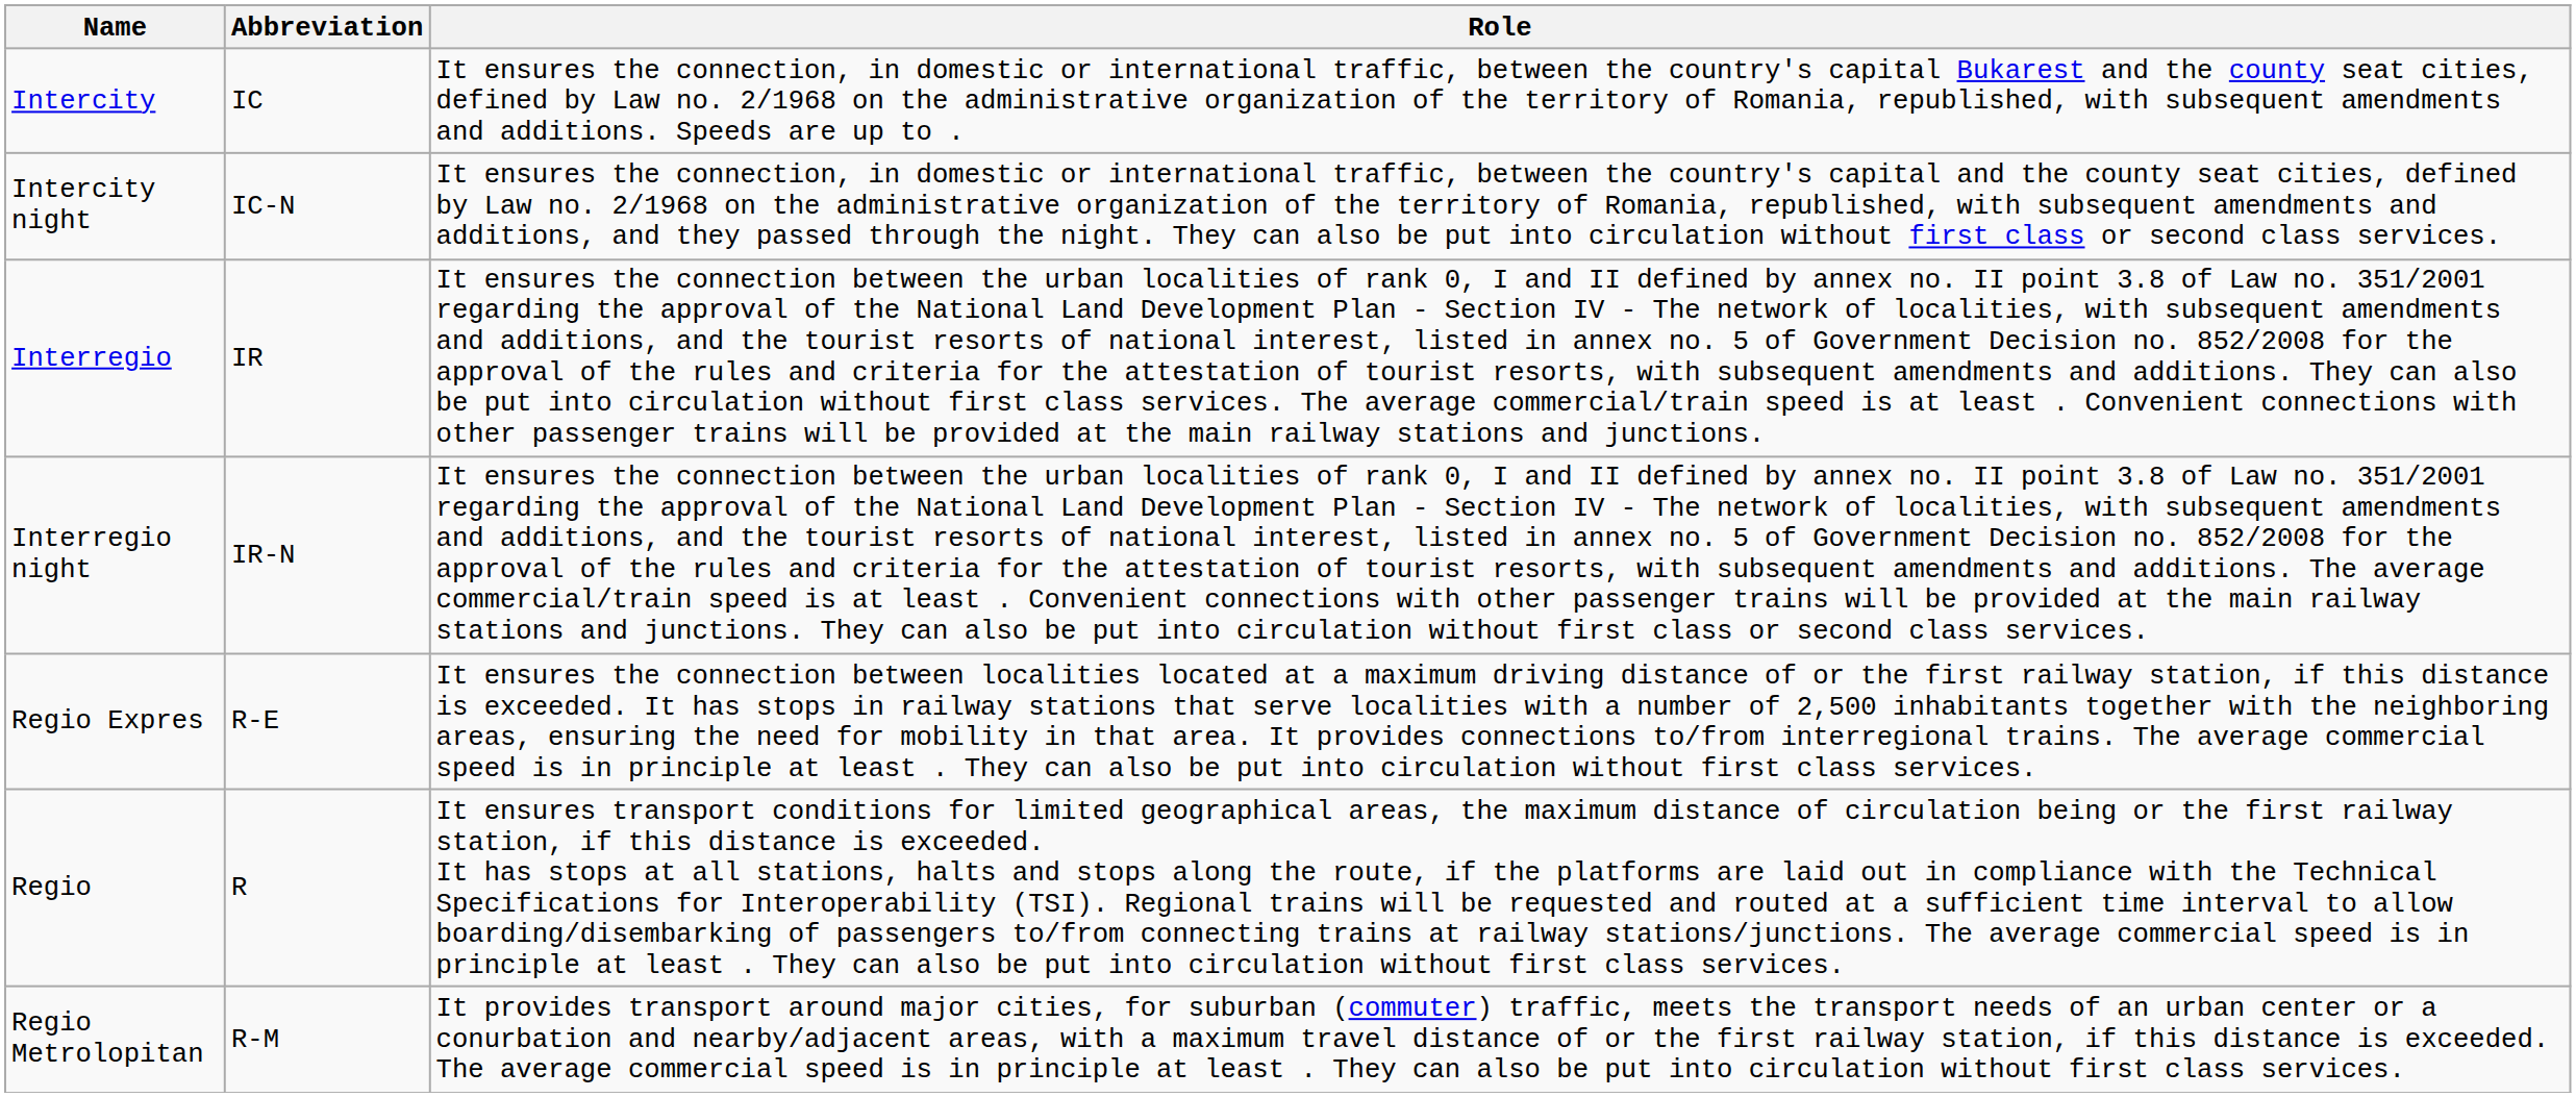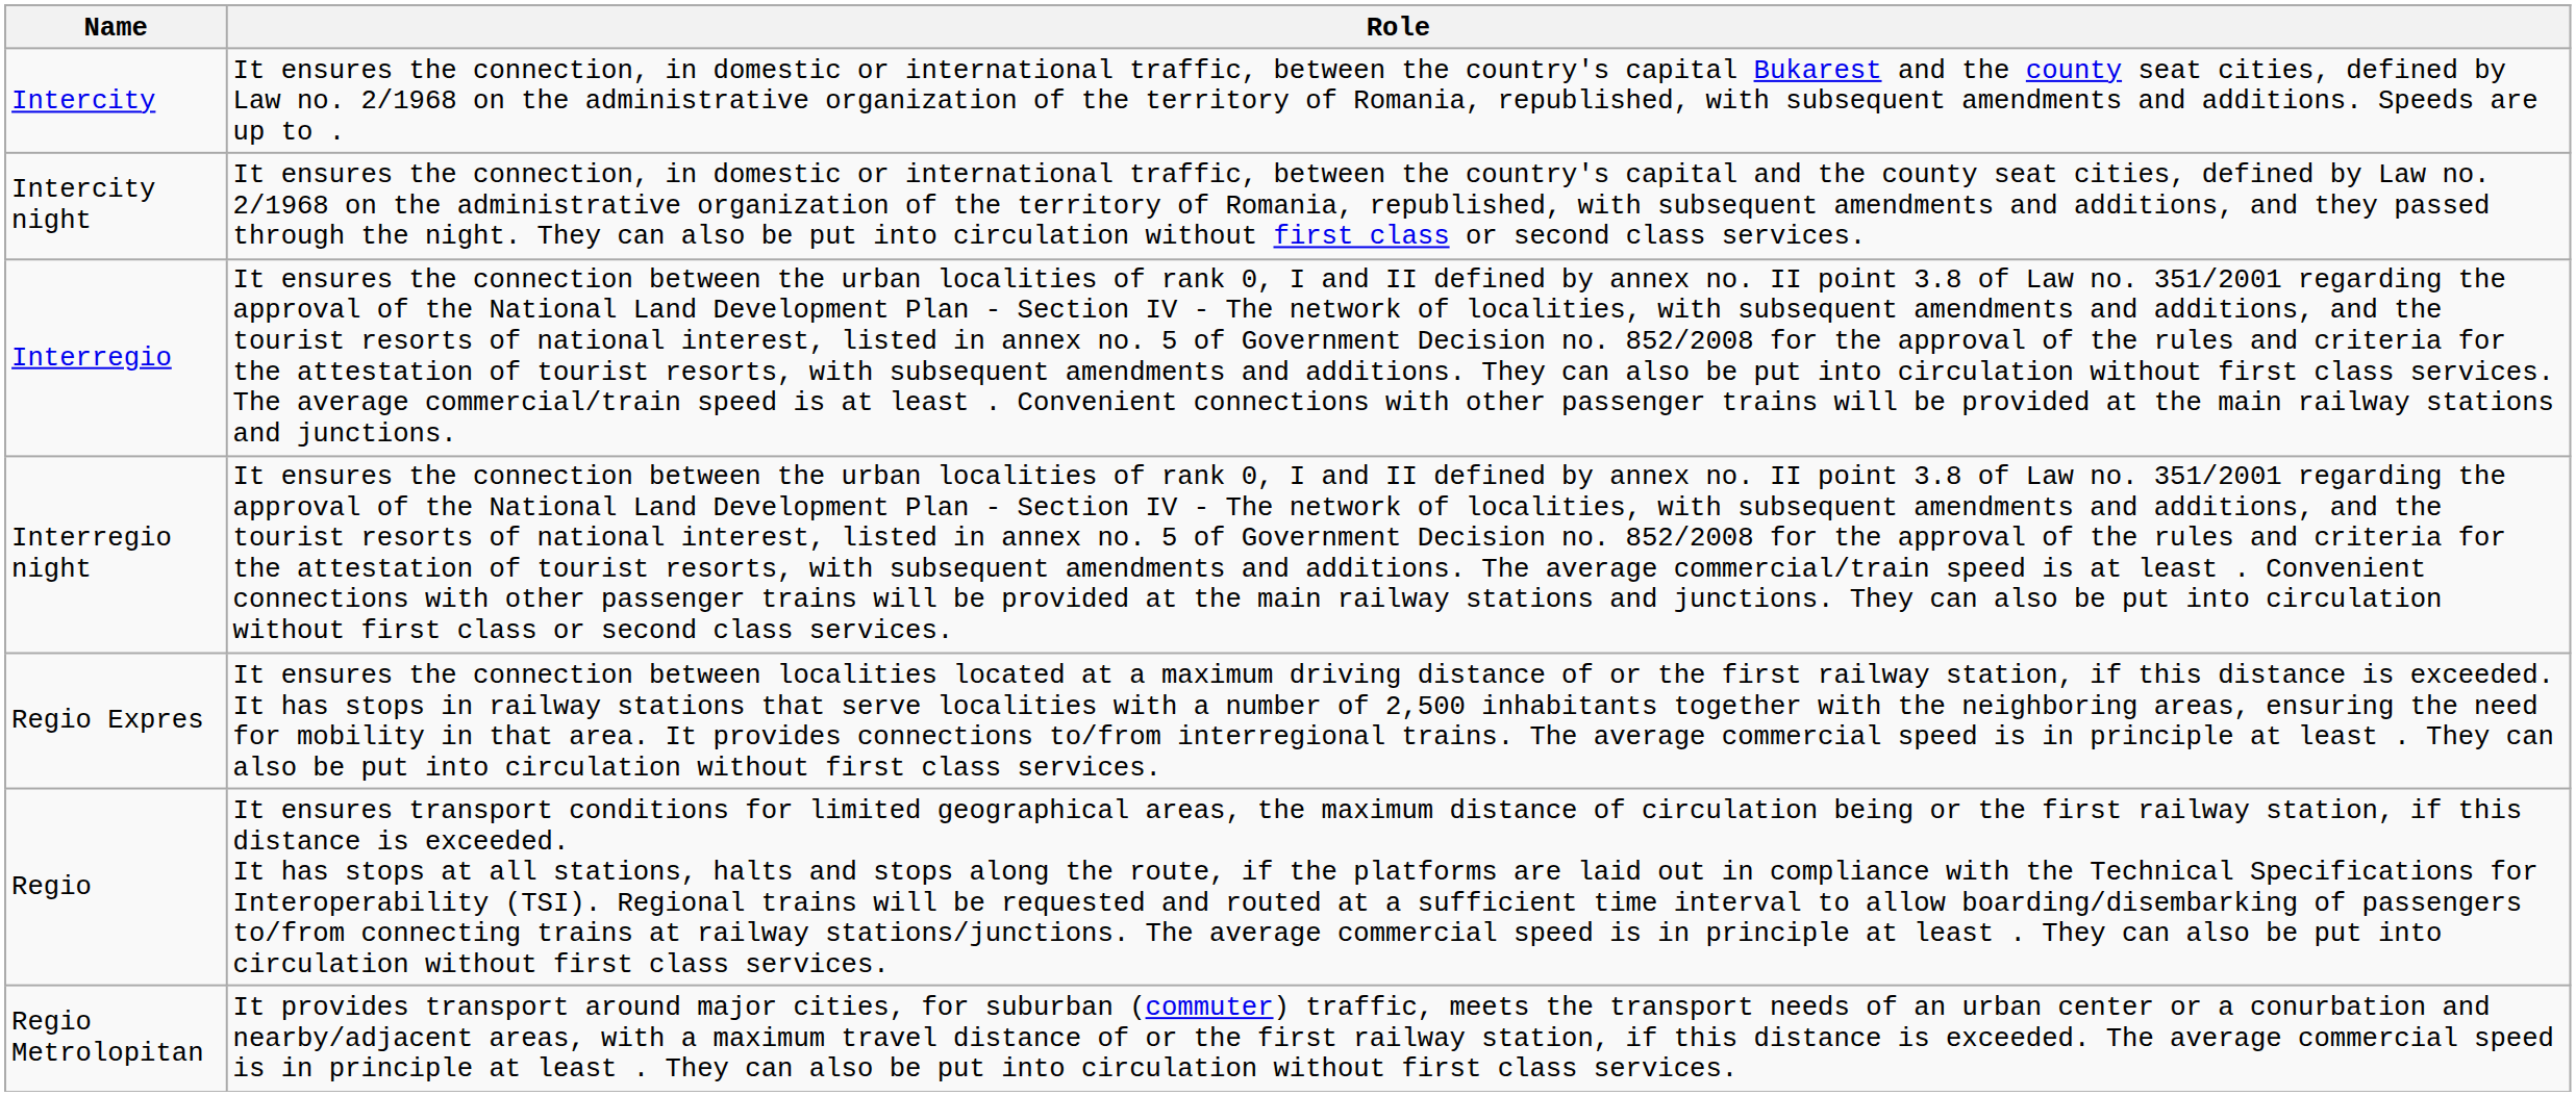- column: Abbreviation | IC | IC-N | IR | IR-N | R-E | R | R-M
